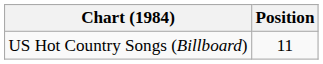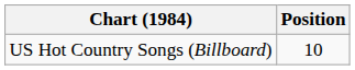US Hot Country Songs (Billboard) | Position: 11 -> 10
